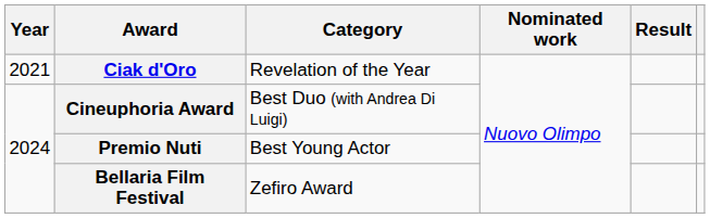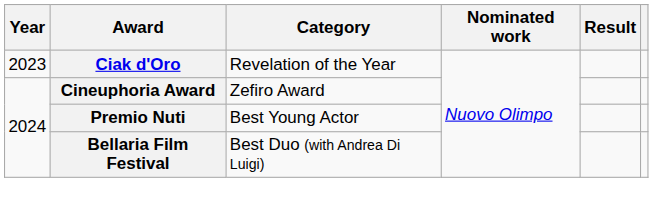Ciak d'Oro | Year: 2021 -> 2023
Cineuphoria Award | Category: Best Duo (with Andrea Di Luigi) -> Zefiro Award
Bellaria Film Festival | Category: Zefiro Award -> Best Duo (with Andrea Di Luigi)
